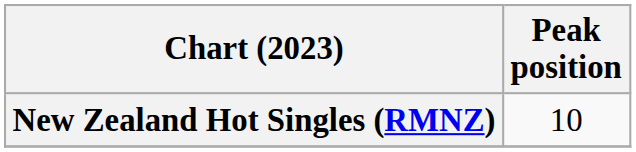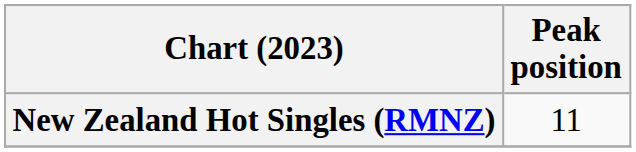New Zealand Hot Singles (RMNZ) | Peak position: 10 -> 11
